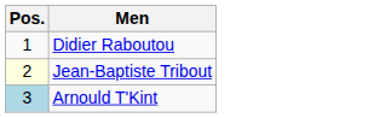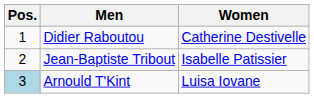+ column: Women | Catherine Destivelle | Isabelle Patissier | Luisa Iovane
Jean-Baptiste Tribout | Pos.: lightyellow background -> no background
